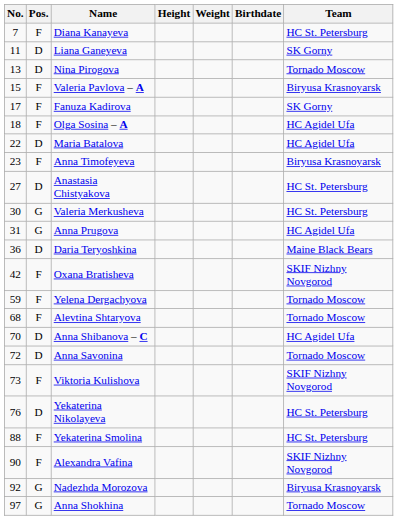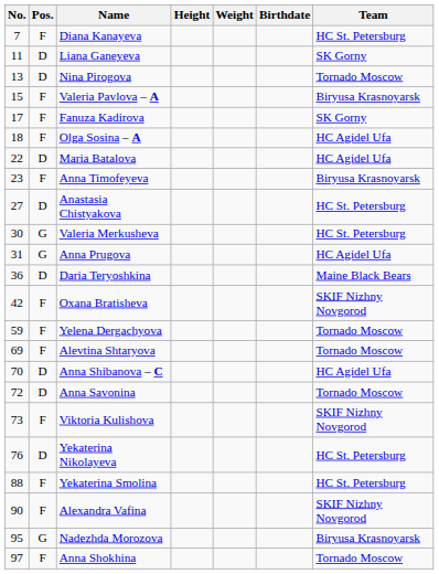Alevtina Shtaryova | No.: 68 -> 69
Nadezhda Morozova | No.: 92 -> 95
Anna Shokhina | Pos.: G -> F
